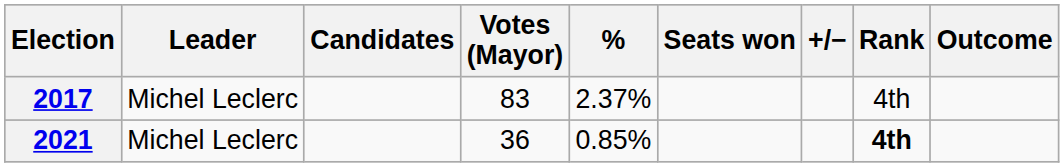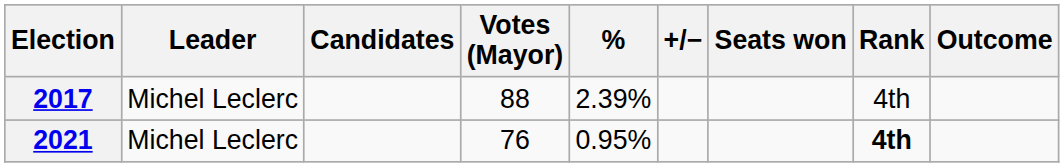columns swapped: Seats won <-> +/−
2017 | Votes (Mayor): 83 -> 88
2017 | %: 2.37% -> 2.39%
2021 | Votes (Mayor): 36 -> 76
2021 | %: 0.85% -> 0.95%
